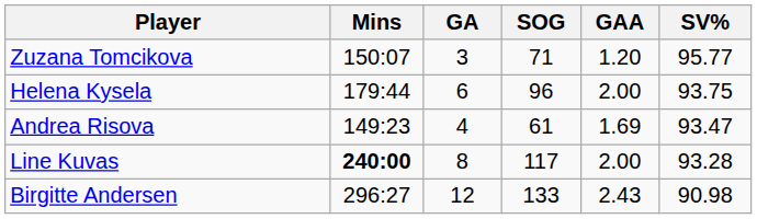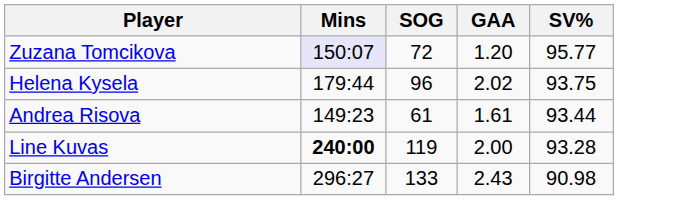- column: GA | 3 | 6 | 4 | 8 | 12
Zuzana Tomcikova | Mins: no background -> lavender background
Zuzana Tomcikova | SOG: 71 -> 72
Helena Kysela | GAA: 2.00 -> 2.02
Andrea Risova | GAA: 1.69 -> 1.61
Andrea Risova | SV%: 93.47 -> 93.44
Line Kuvas | SOG: 117 -> 119
